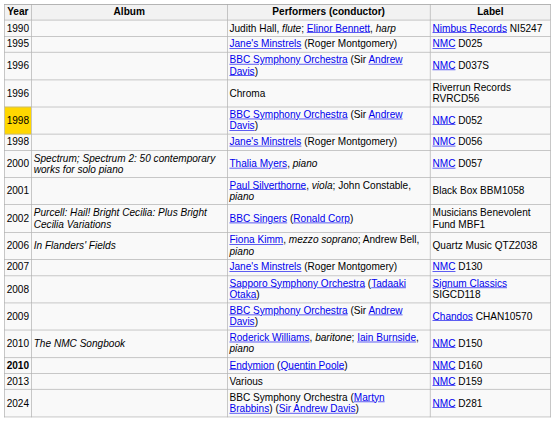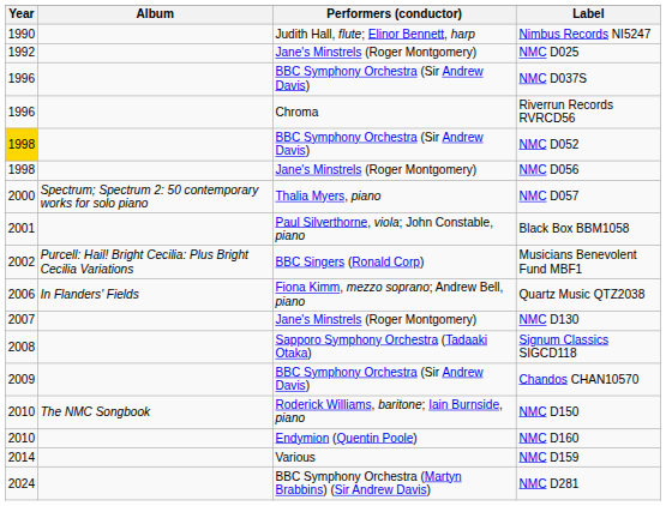NMC D025 | Year: 1995 -> 1992
NMC D160 | Year: bold -> normal
NMC D159 | Year: 2013 -> 2014
